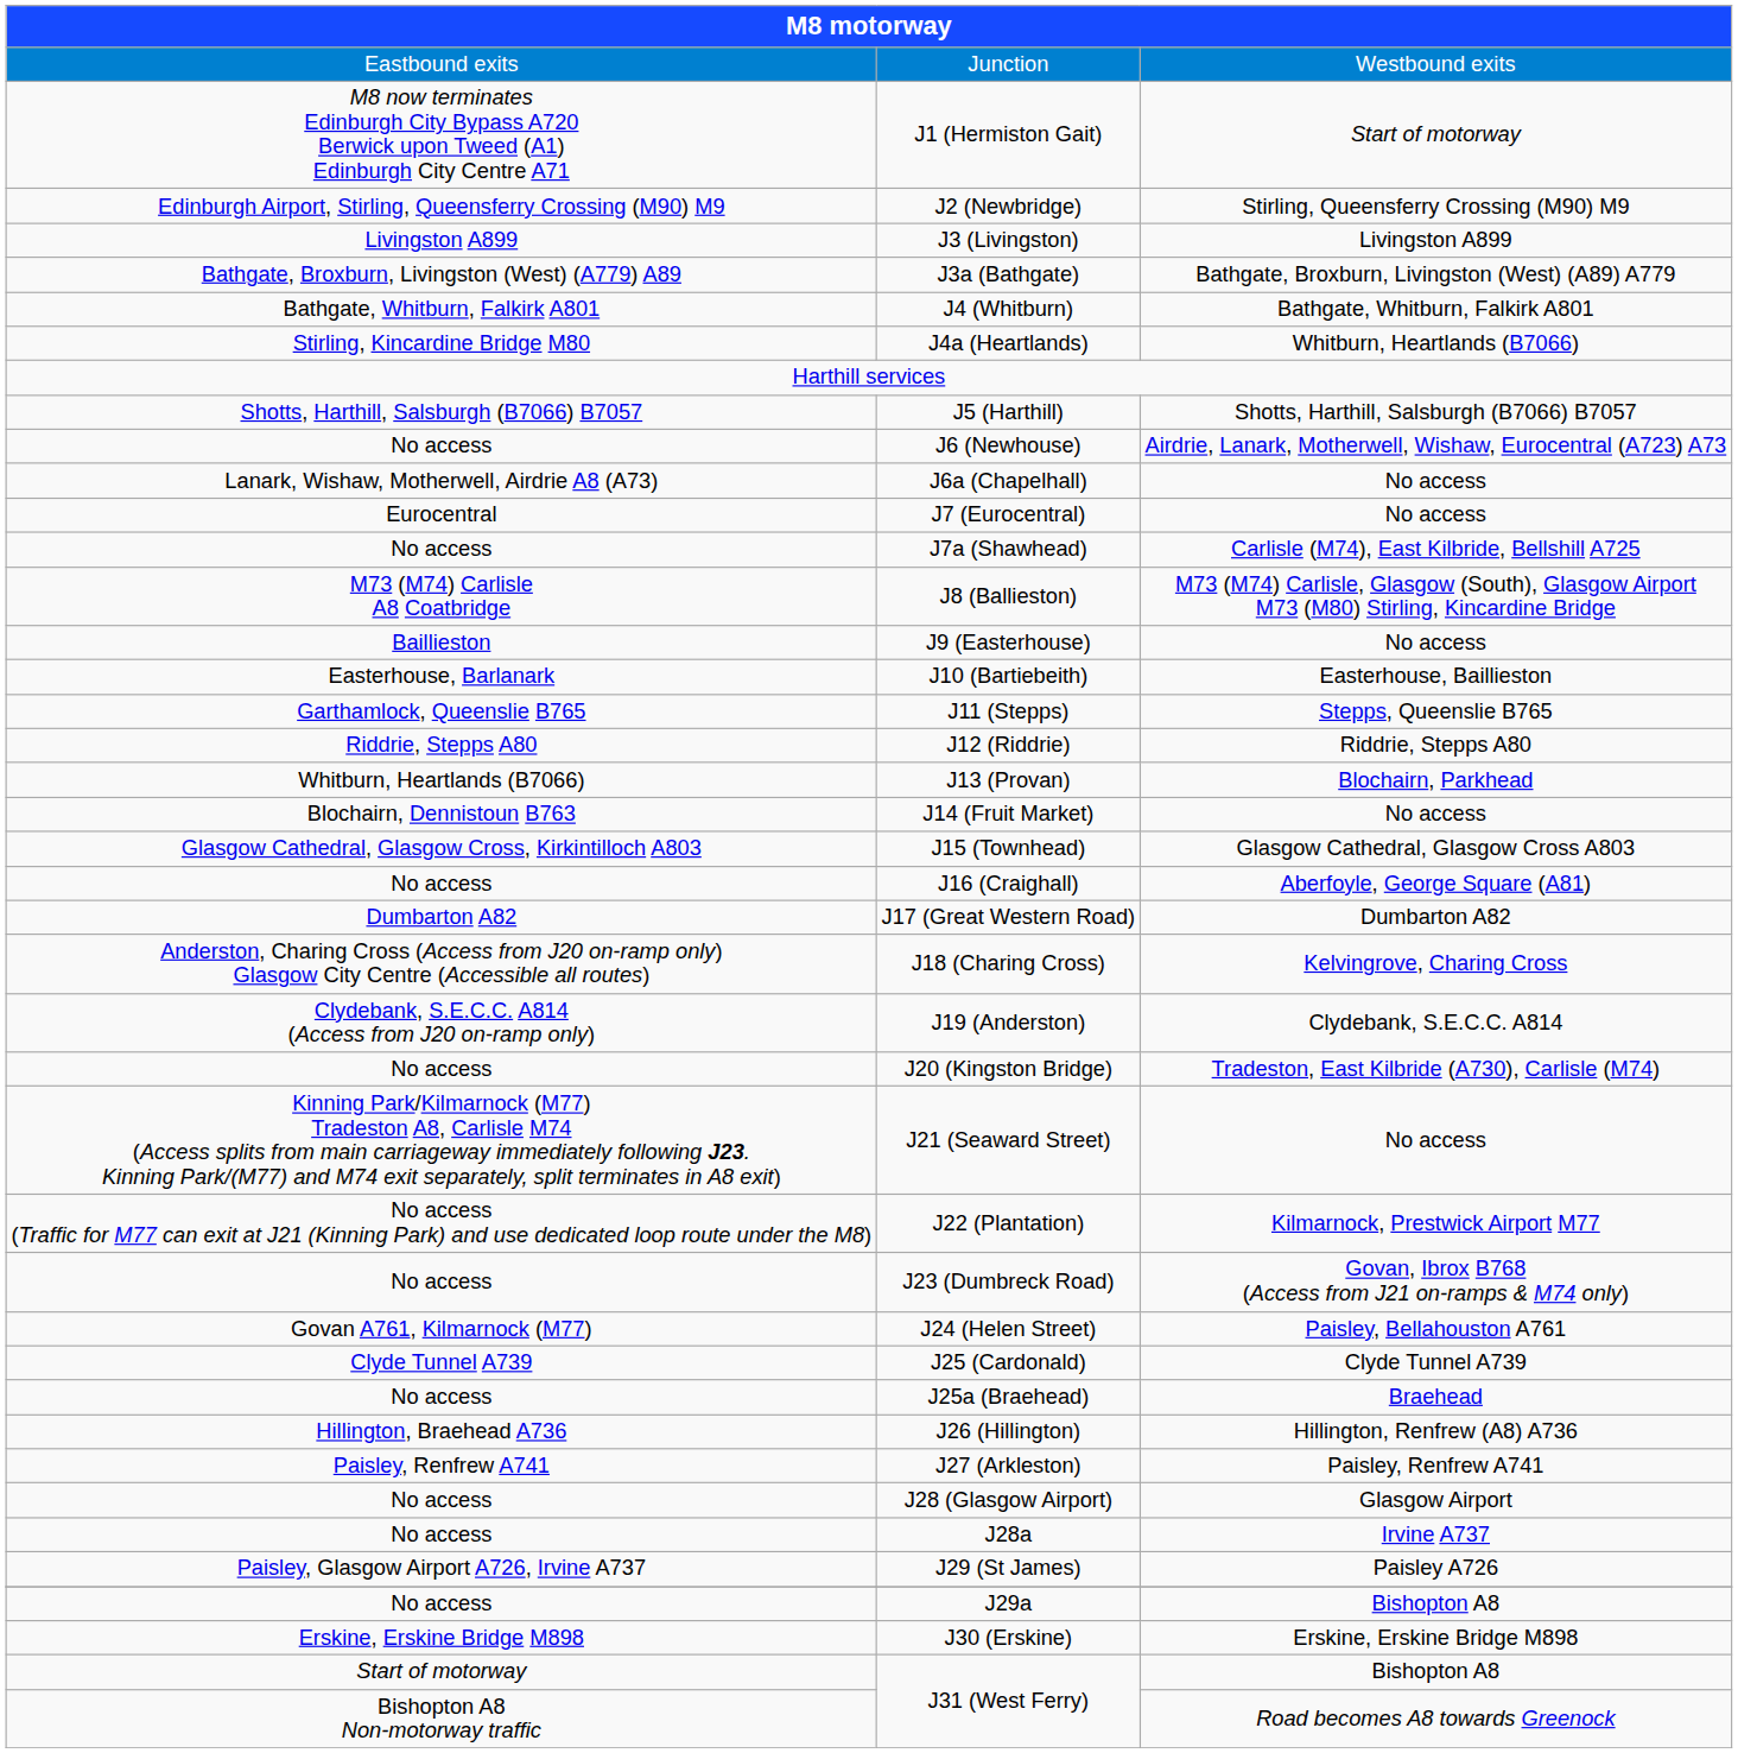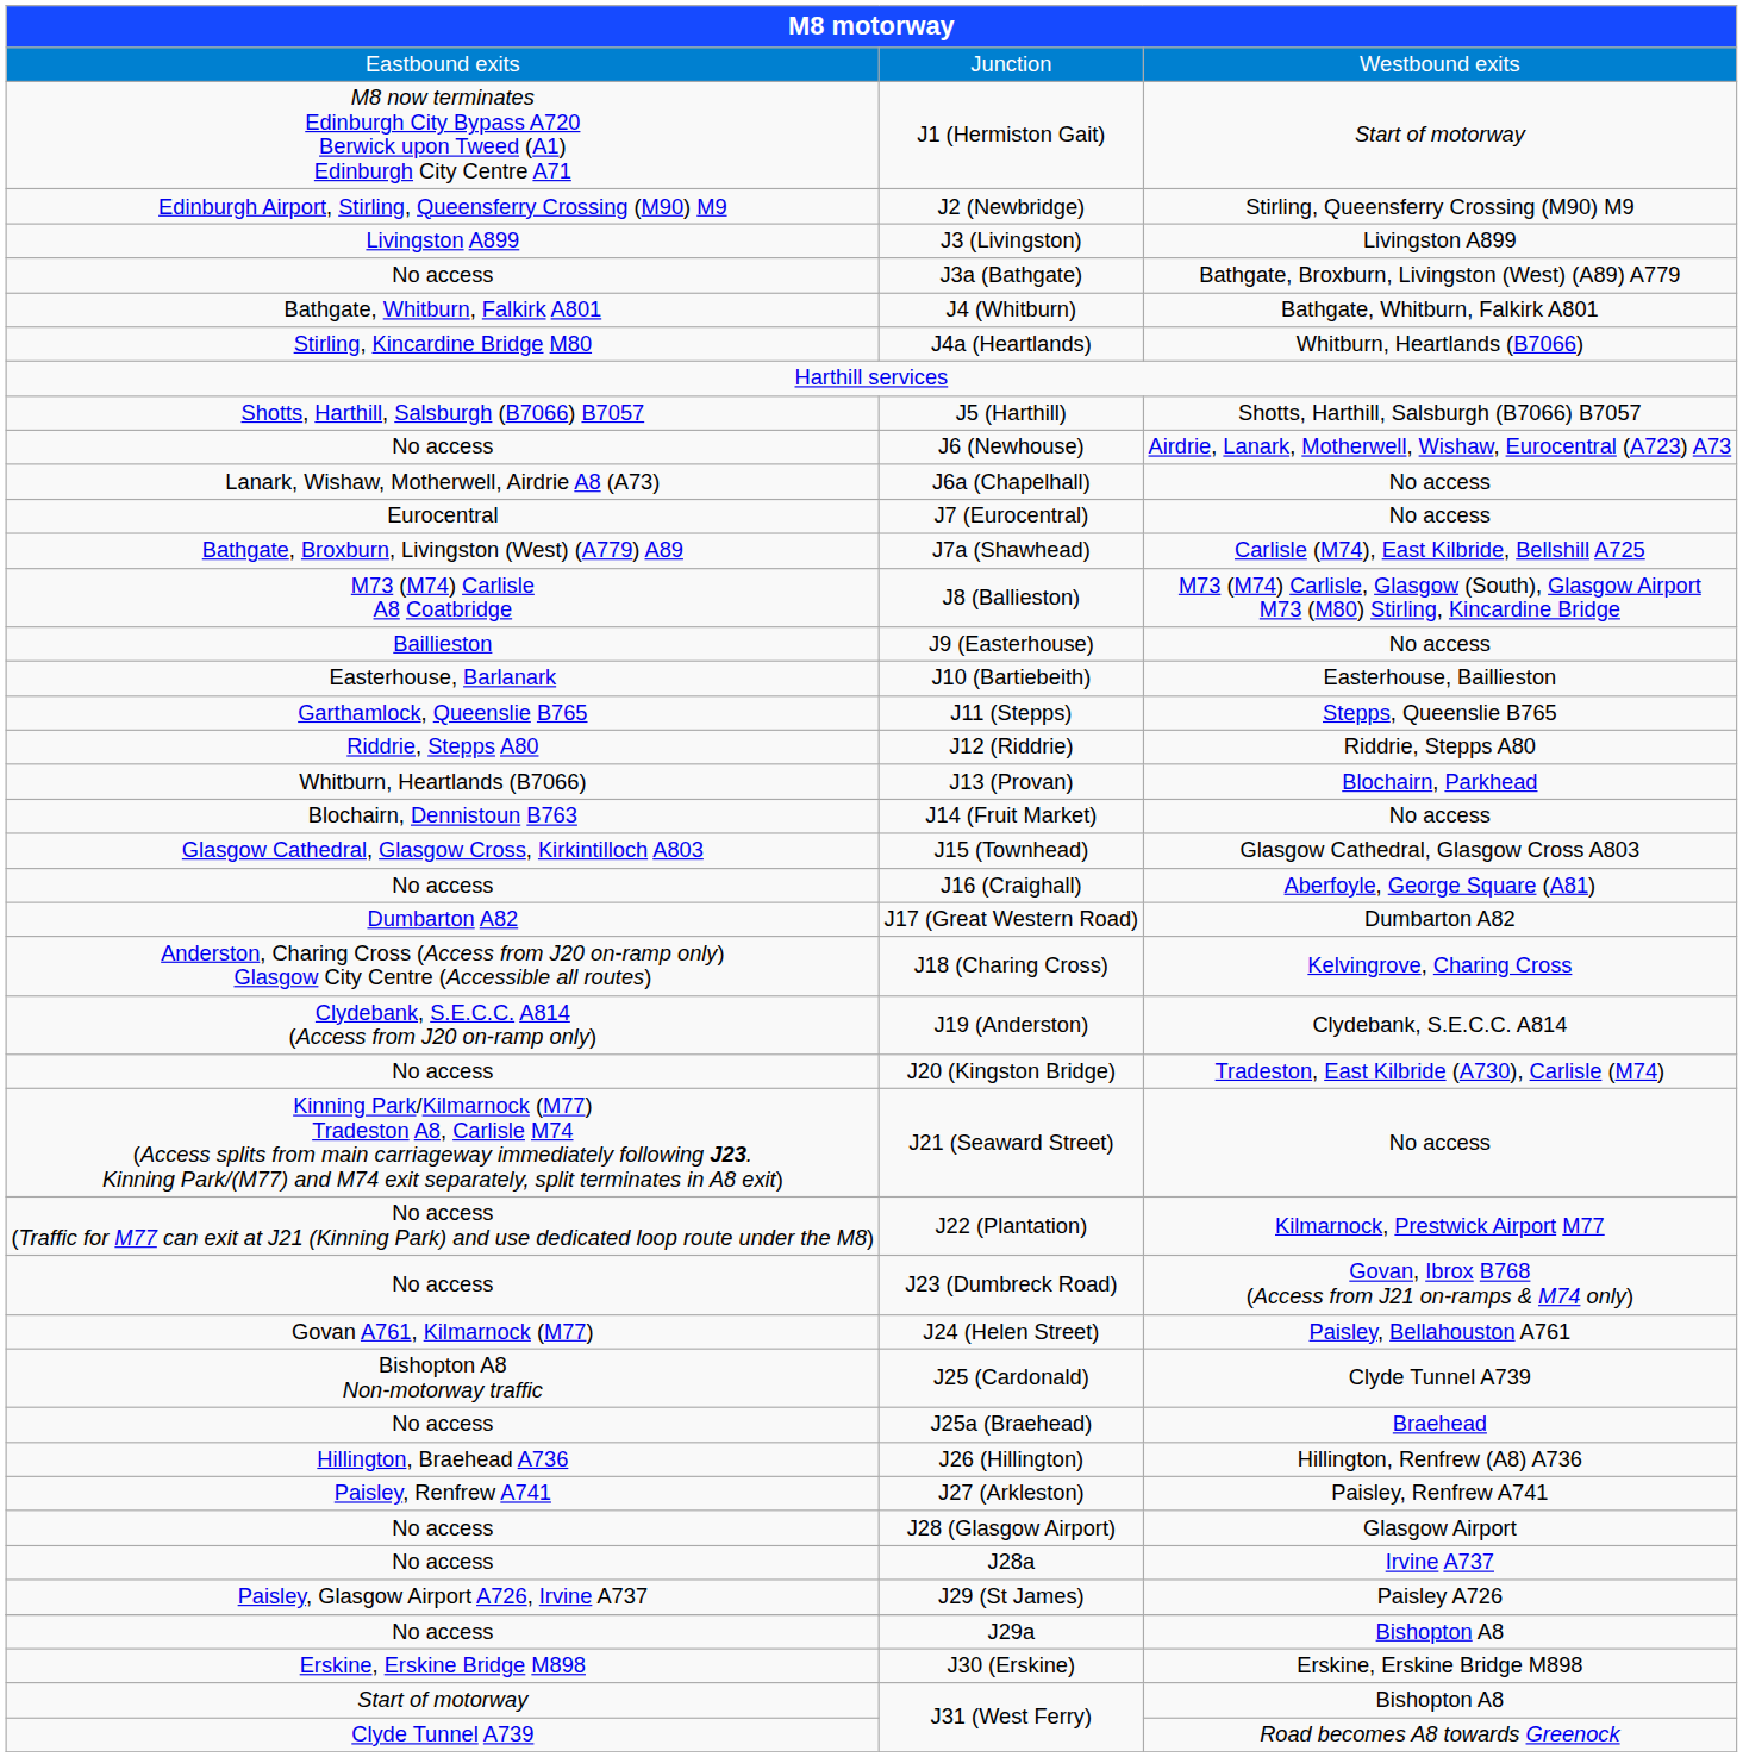J3a (Bathgate) | column 1: Bathgate, Broxburn, Livingston (West) (A779) A89 -> No access
J7a (Shawhead) | column 1: No access -> Bathgate, Broxburn, Livingston (West) (A779) A89
J25 (Cardonald) | column 1: Clyde Tunnel A739 -> Bishopton A8 Non-motorway traffic
J31 (West Ferry) / Road becomes A8 towards Greenock | column 1: Bishopton A8 Non-motorway traffic -> Clyde Tunnel A739
